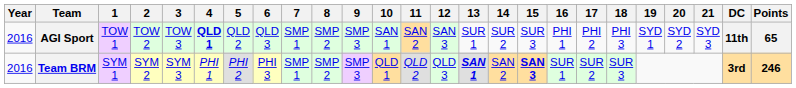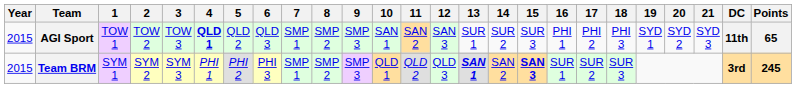AGI Sport | Year: 2016 -> 2015
Team BRM | Year: 2016 -> 2015
Team BRM | Points: 246 -> 245
